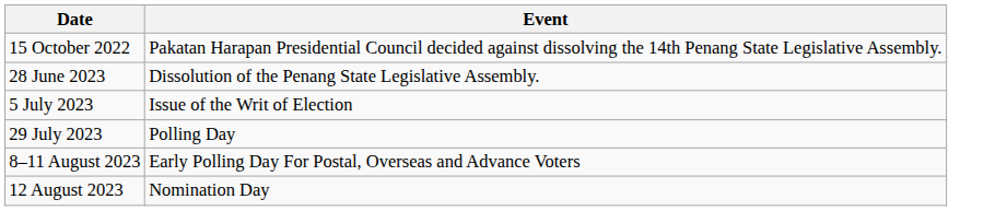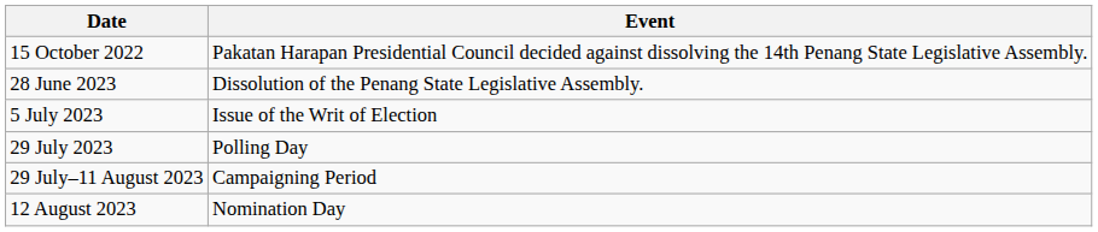+ row: 29 July–11 August 2023 | Campaigning Period
- row: 8–11 August 2023 | Early Polling Day For Postal, Overseas and Advance Voters
